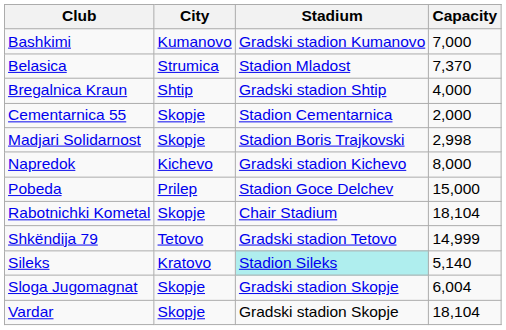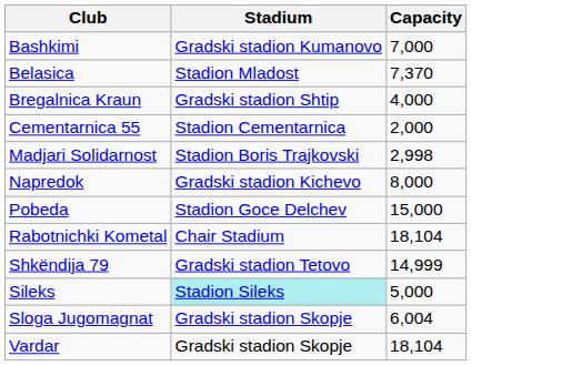- column: City | Kumanovo | Strumica | Shtip | Skopje | Skopje | Kichevo | Prilep | Skopje | Tetovo | Kratovo | Skopje | Skopje
Sileks | Capacity: 5,140 -> 5,000
